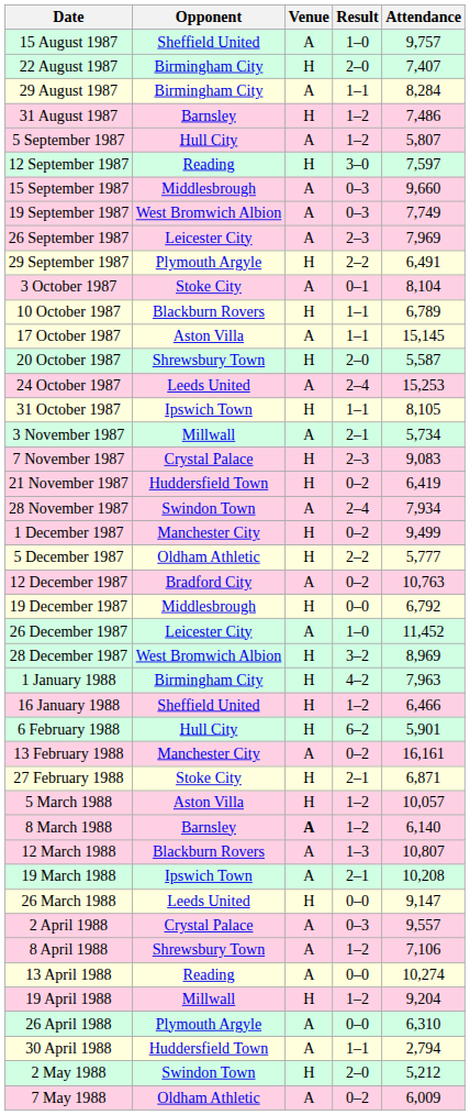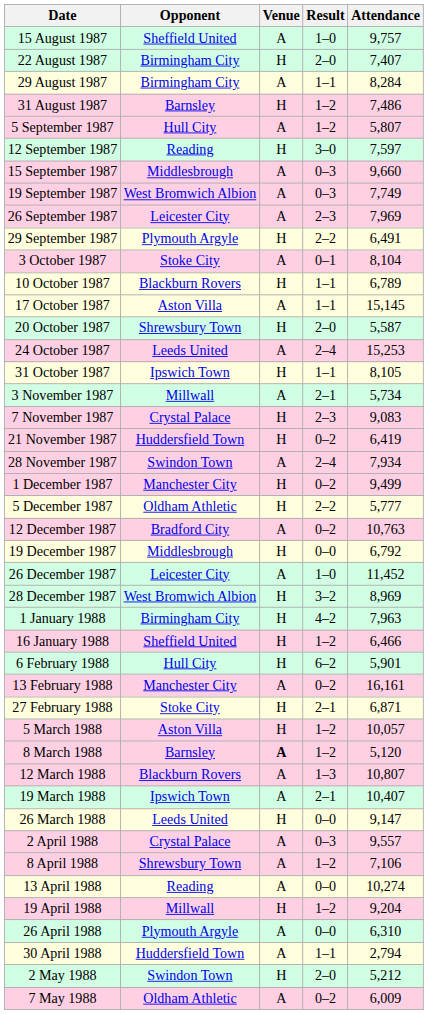8 March 1988 | Attendance: 6,140 -> 5,120
19 March 1988 | Attendance: 10,208 -> 10,407
